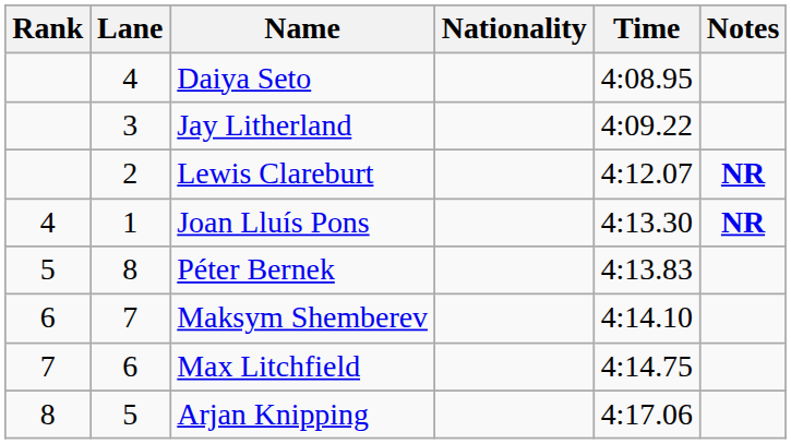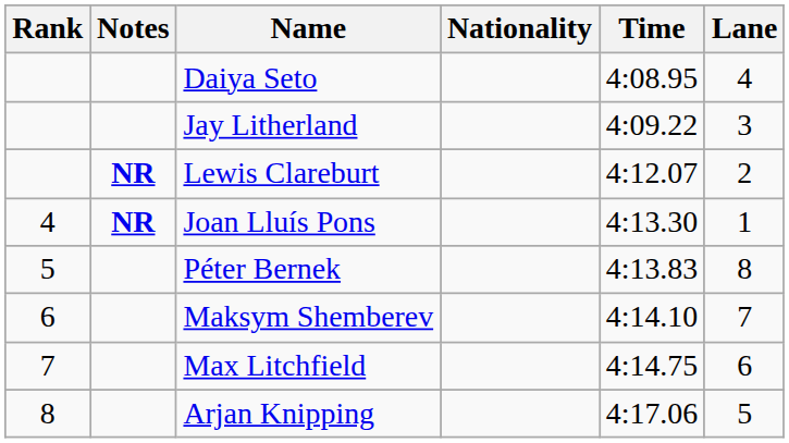columns swapped: Lane <-> Notes
